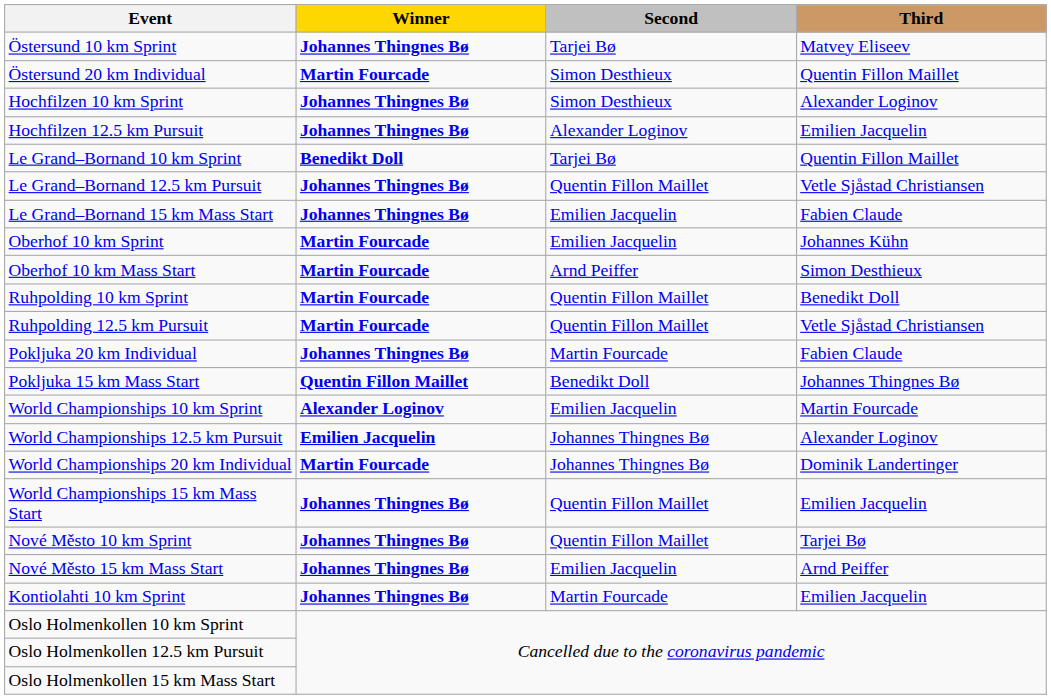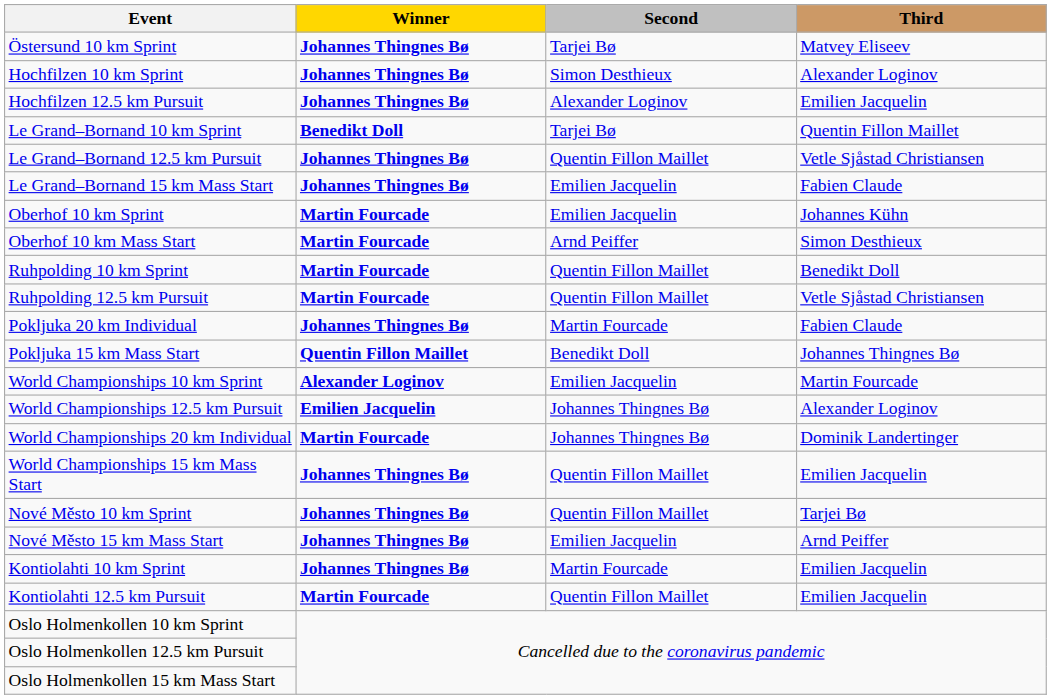- row: Östersund 20 km Individual | Martin Fourcade | Simon Desthieux | Quentin Fillon Maillet
+ row: Kontiolahti 12.5 km Pursuit | Martin Fourcade | Quentin Fillon Maillet | Emilien Jacquelin
